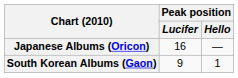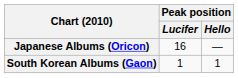South Korean Albums (Gaon) | Peak position / Lucifer: 9 -> 1
